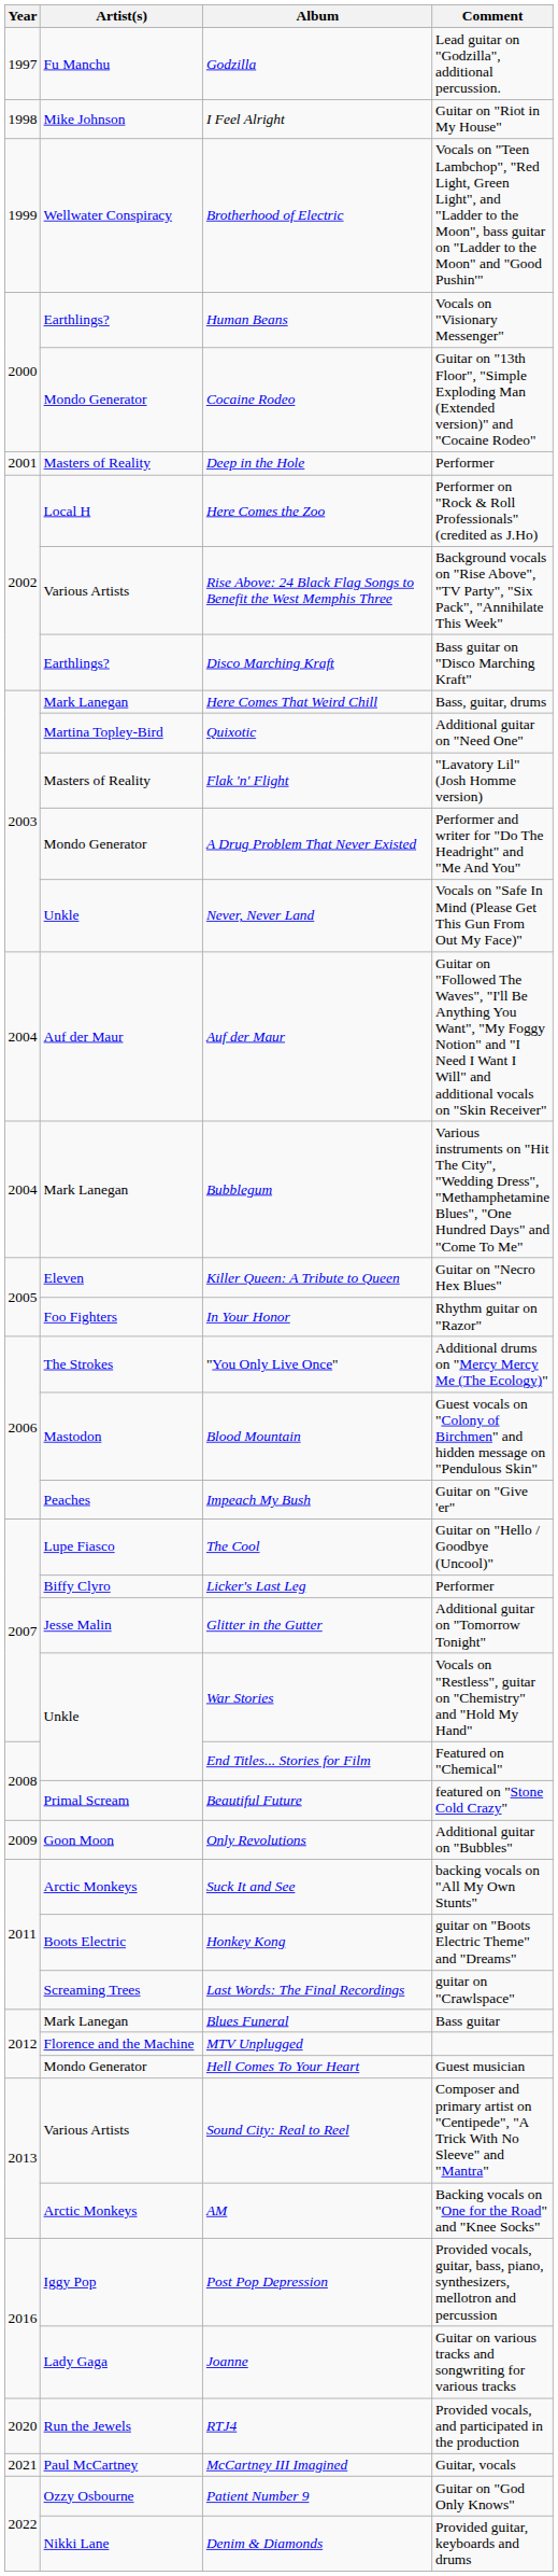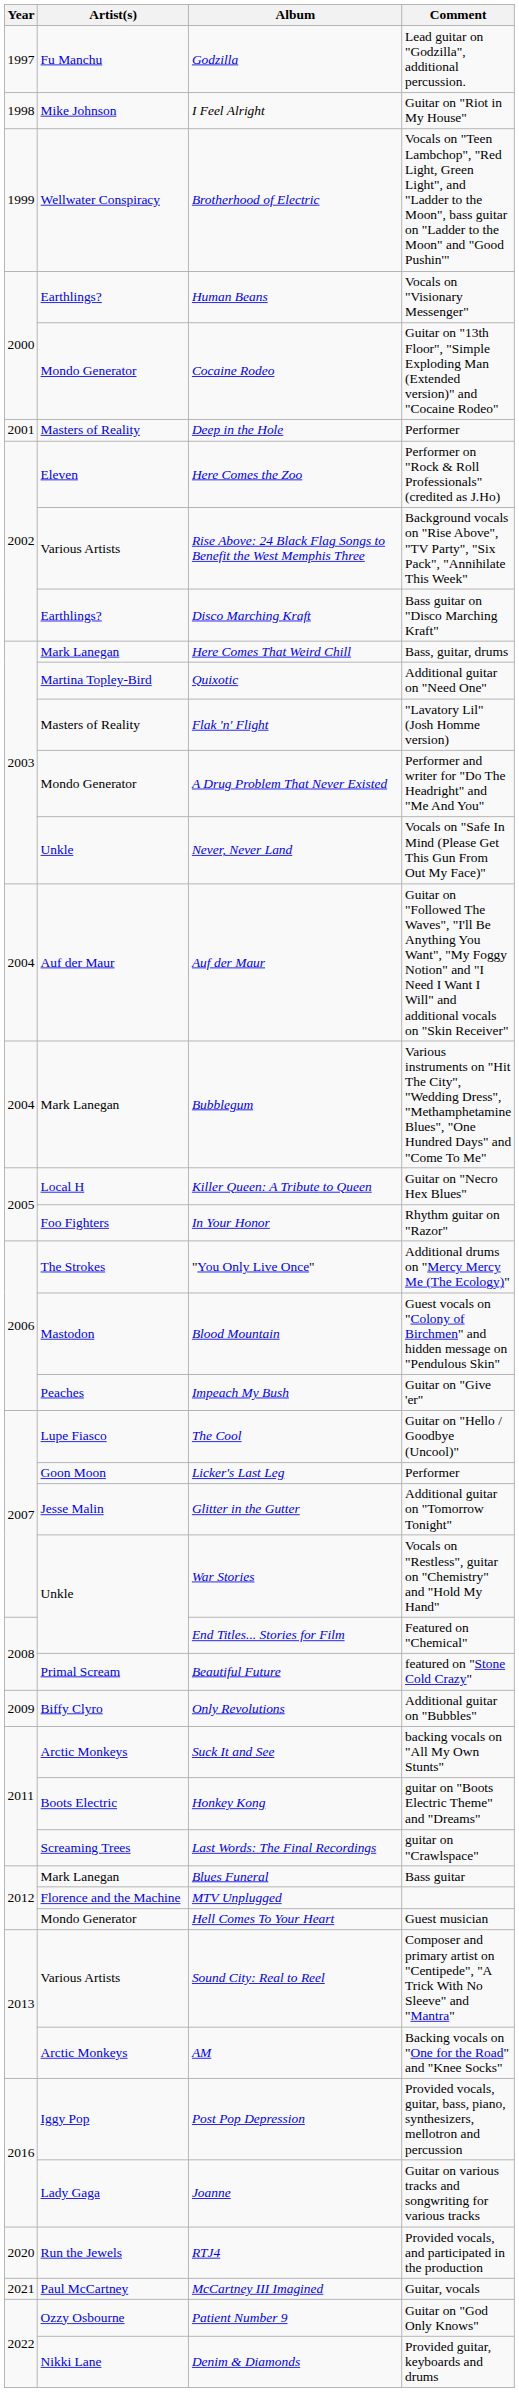Here Comes the Zoo | Artist(s): Local H -> Eleven
Killer Queen: A Tribute to Queen | Artist(s): Eleven -> Local H
Licker's Last Leg | Artist(s): Biffy Clyro -> Goon Moon
Only Revolutions | Artist(s): Goon Moon -> Biffy Clyro
